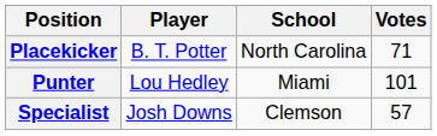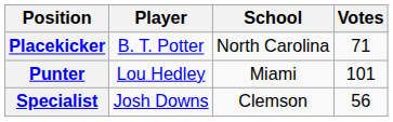Specialist | Votes: 57 -> 56
